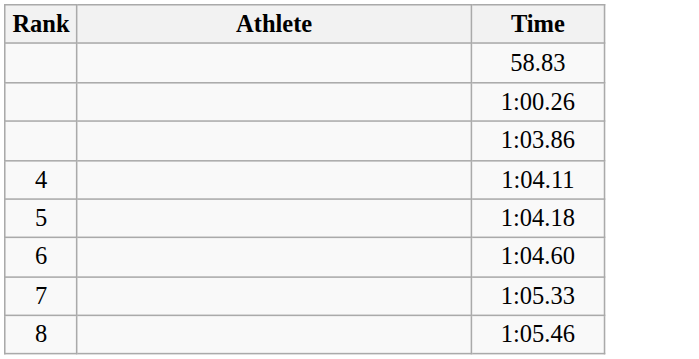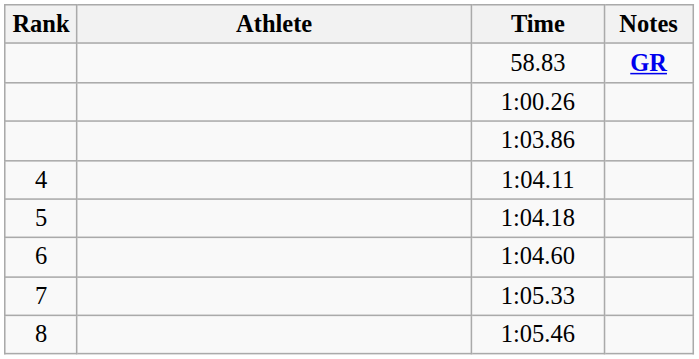+ column: Notes | GR
